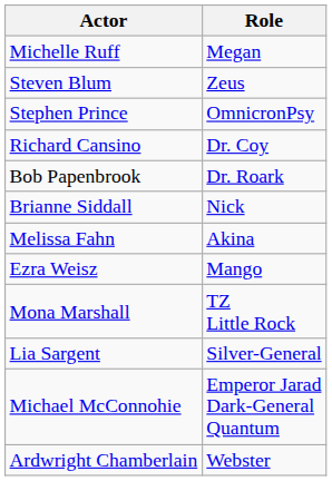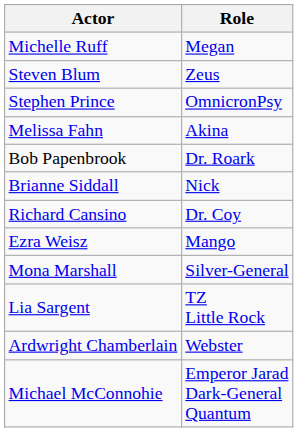rows swapped: Richard Cansino <-> Melissa Fahn
Mona Marshall | Role: TZ Little Rock -> Silver-General
Lia Sargent | Role: Silver-General -> TZ Little Rock
rows swapped: Ardwright Chamberlain <-> Michael McConnohie
